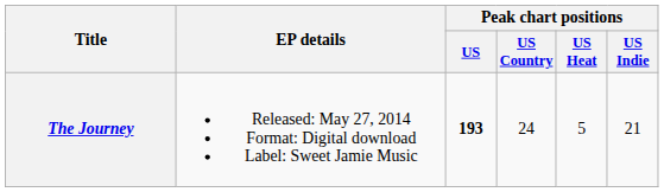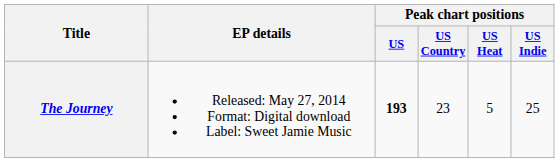The Journey | Peak chart positions / US Country: 24 -> 23
The Journey | Peak chart positions / US Indie: 21 -> 25
